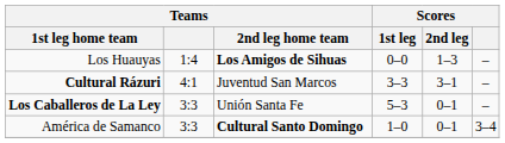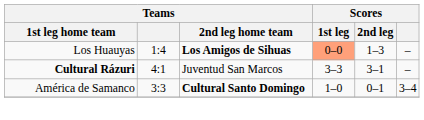Los Huauyas | Scores / 1st leg: no background -> lightsalmon background
- row: Los Caballeros de La Ley | 3:3 | Unión Santa Fe | 5–3 | 0–1 | –
